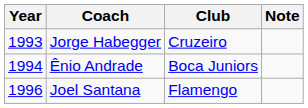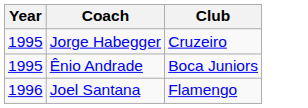- column: Note
Jorge Habegger | Year: 1993 -> 1995
Ênio Andrade | Year: 1994 -> 1995
